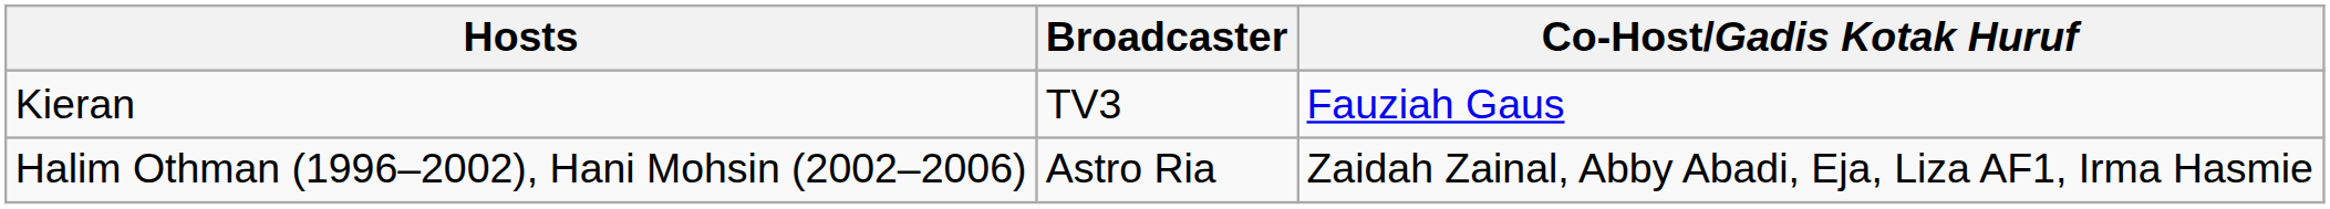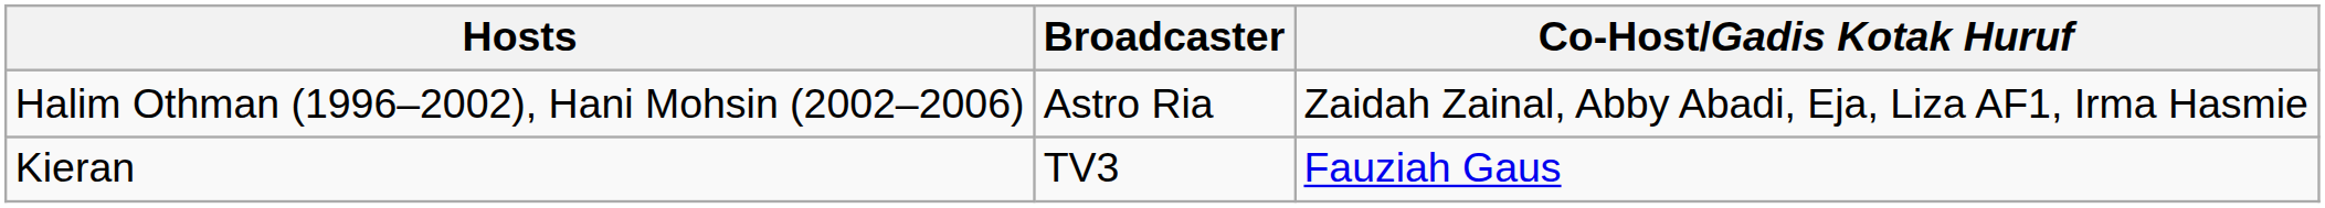rows swapped: Halim Othman (1996–2002), Hani Mohsin (2002–2006) <-> Kieran
